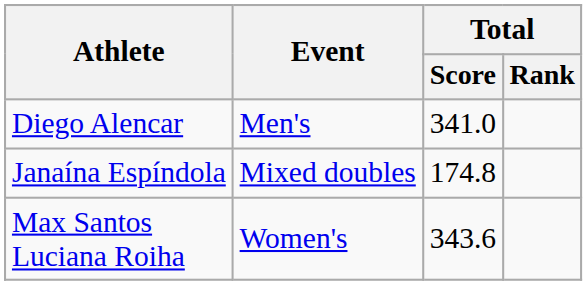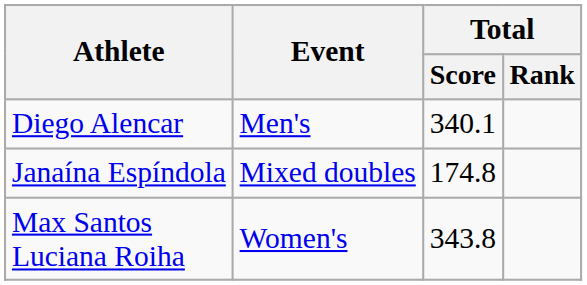Diego Alencar | Total / Score: 341.0 -> 340.1
Max Santos Luciana Roiha | Total / Score: 343.6 -> 343.8
